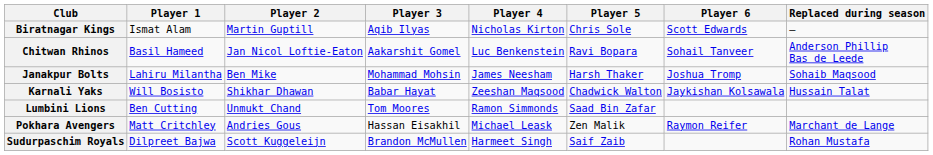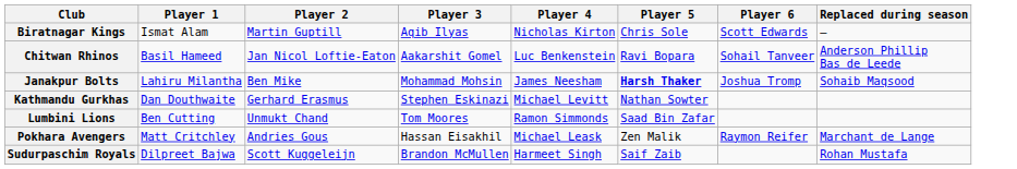Janakpur Bolts | Player 5: normal -> bold
- row: Karnali Yaks | Will Bosisto | Shikhar Dhawan | Babar Hayat | Zeeshan Maqsood | Chadwick Walton | Jaykishan Kolsawala | Hussain Talat
+ row: Kathmandu Gurkhas | Dan Douthwaite | Gerhard Erasmus | Stephen Eskinazi | Michael Levitt | Nathan Sowter
